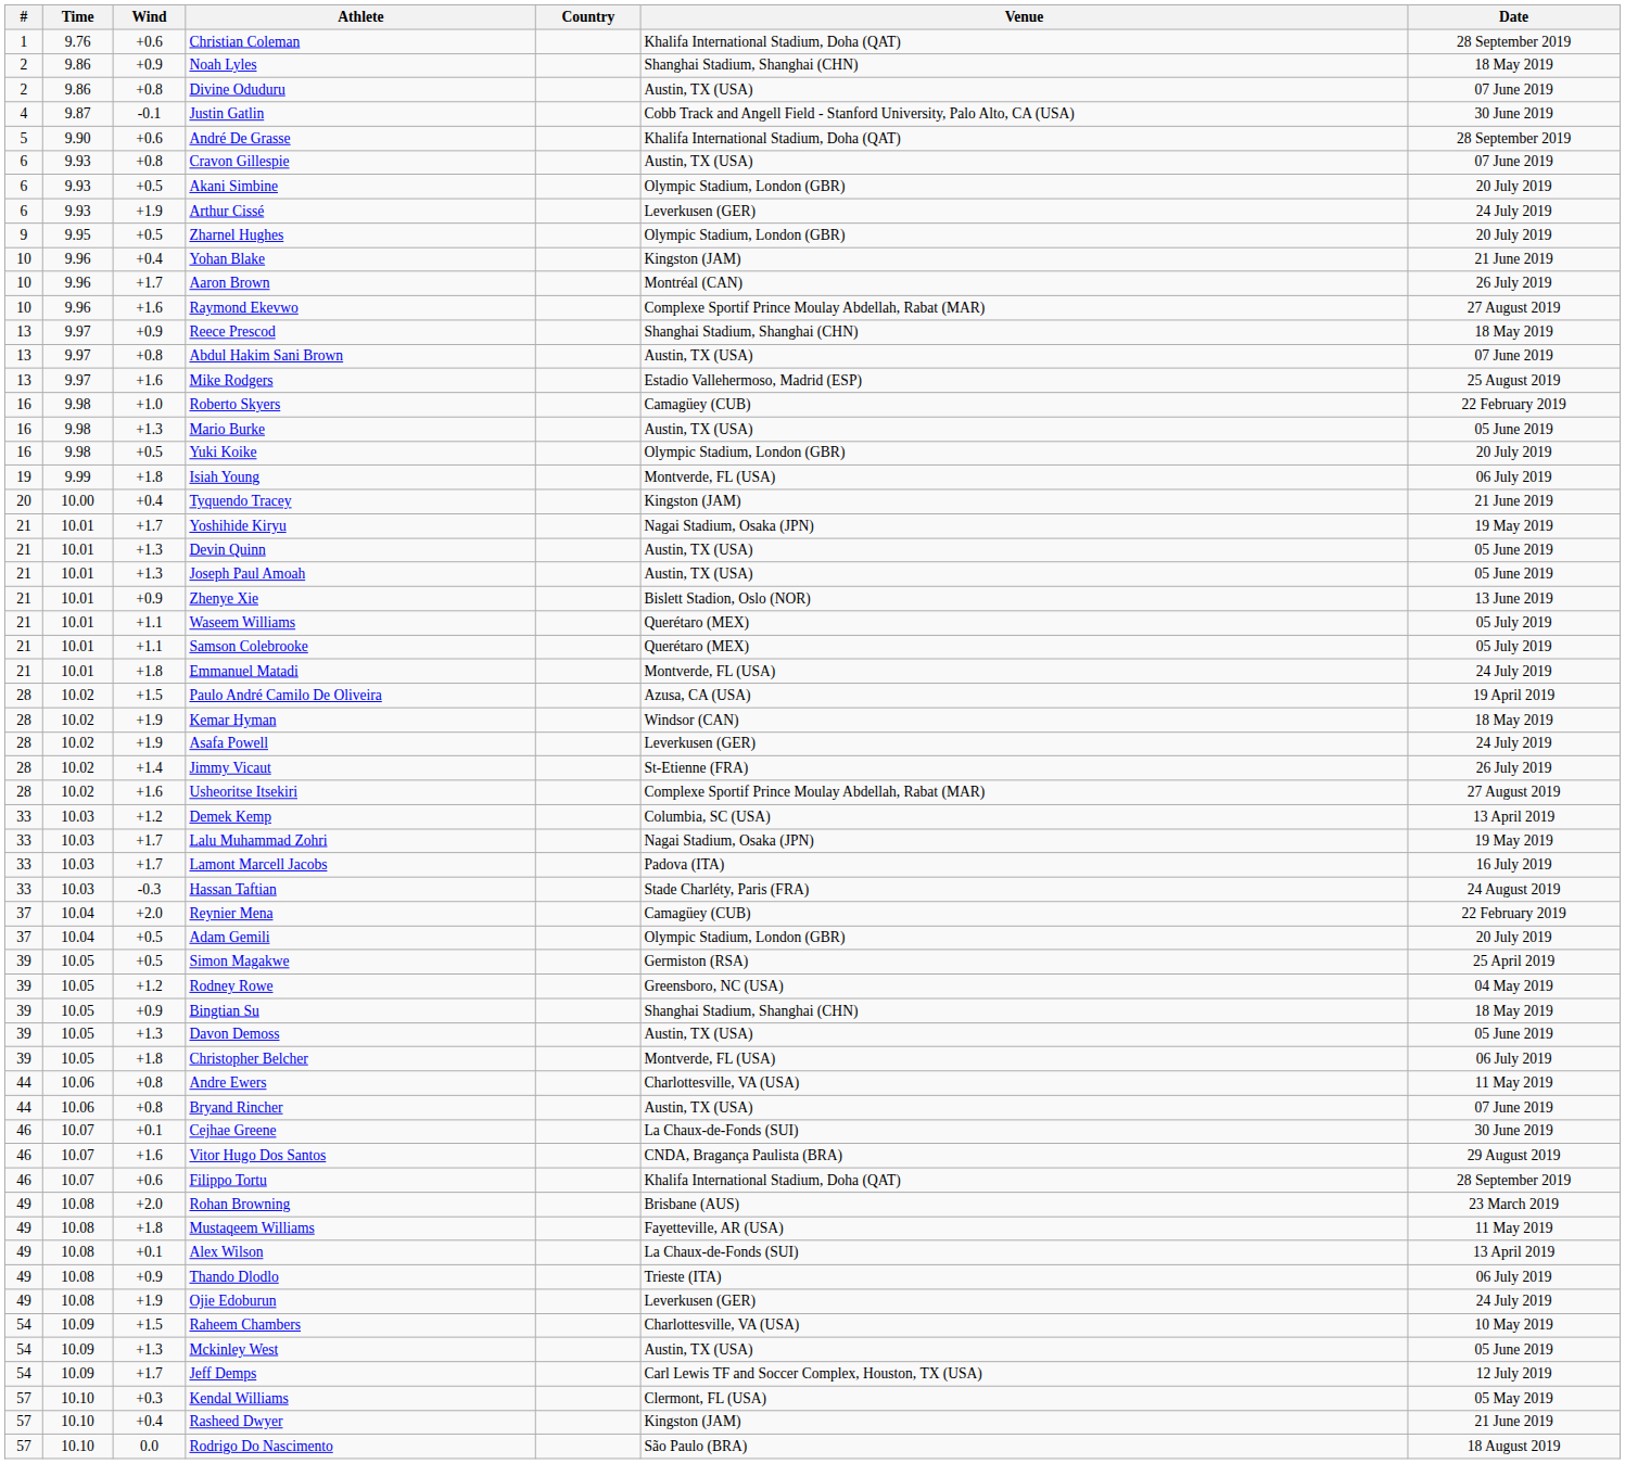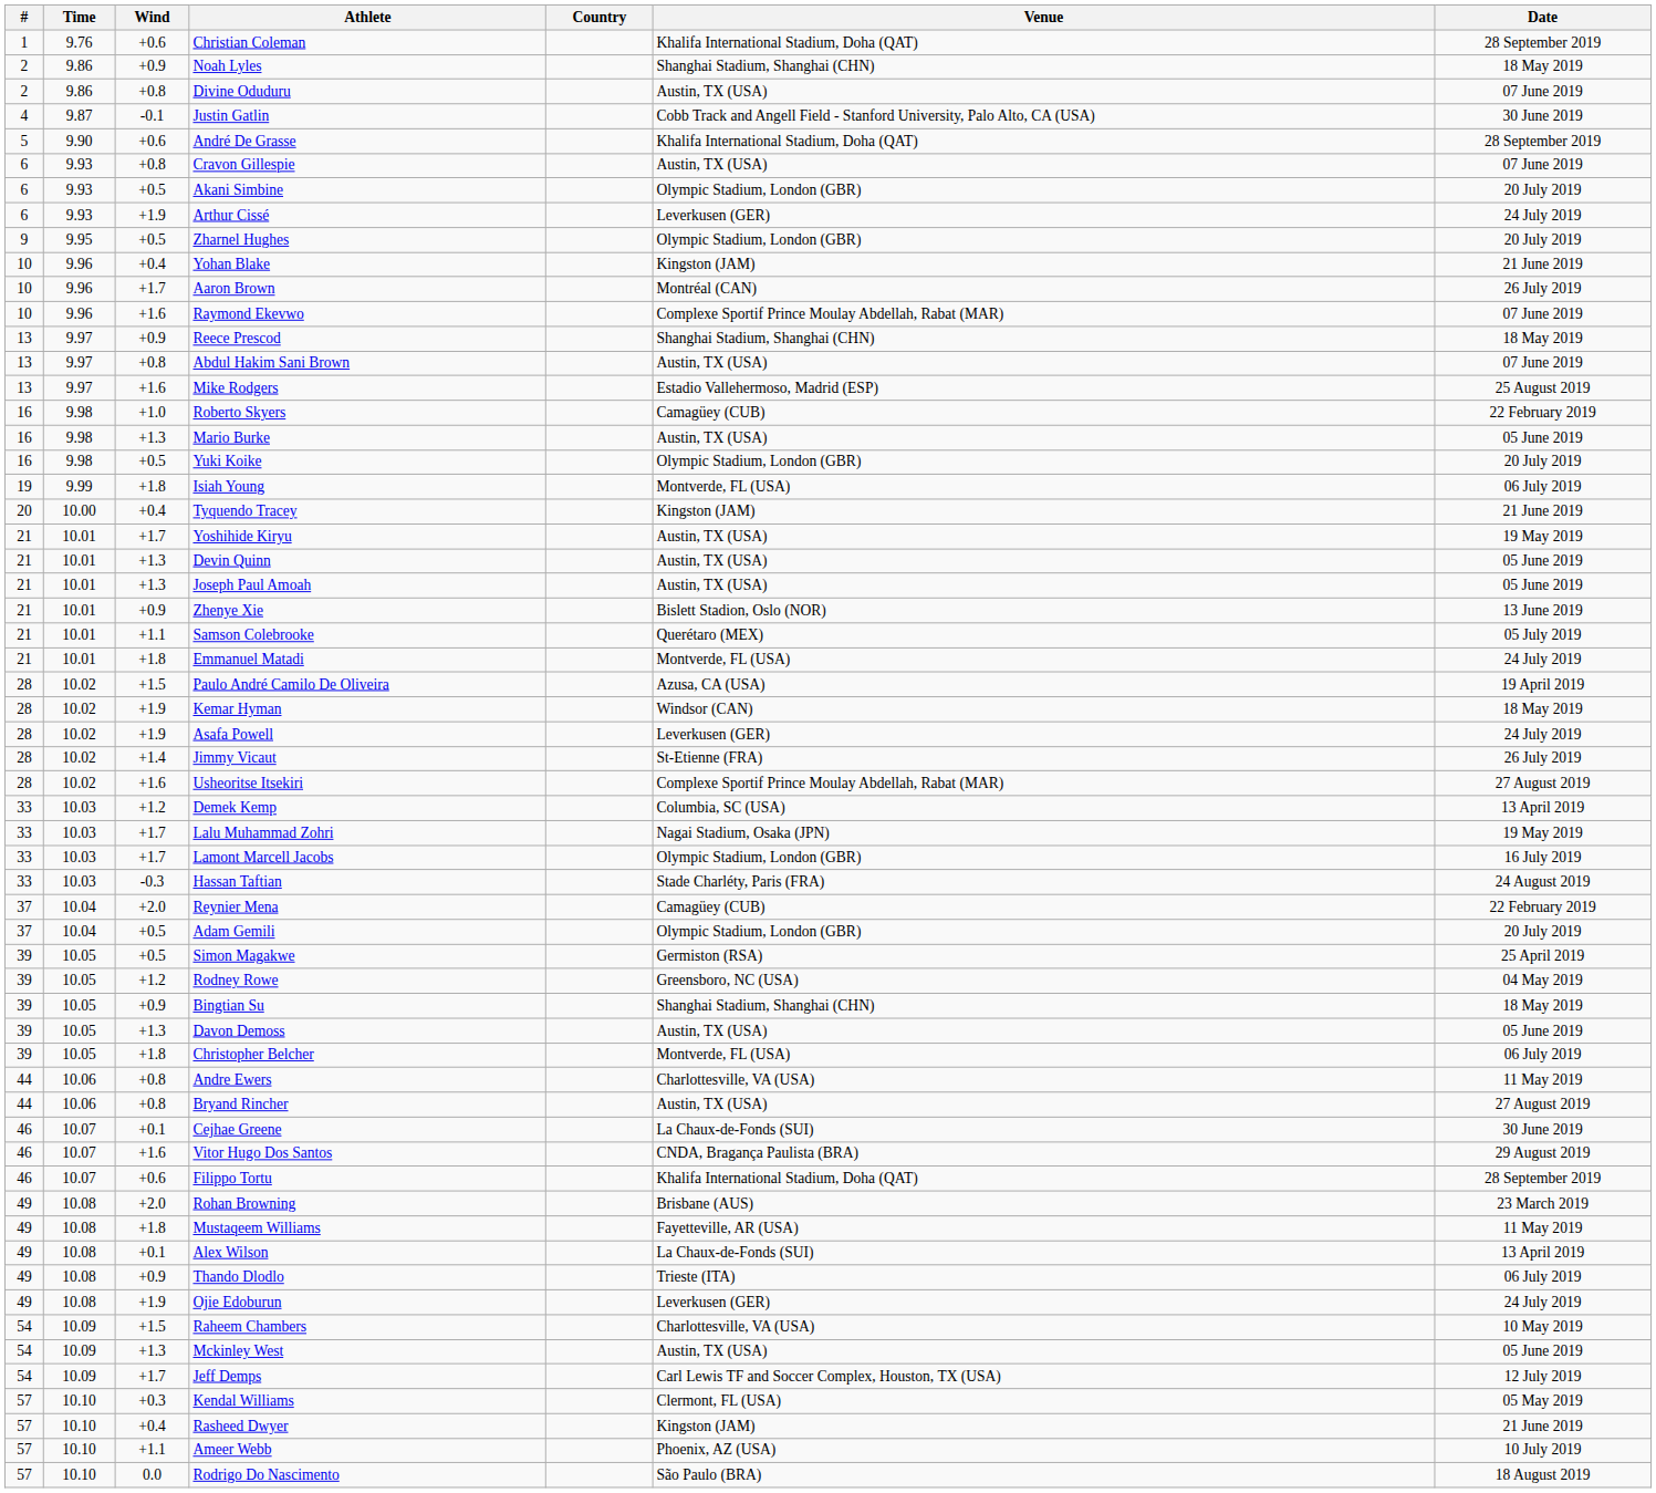Raymond Ekevwo | Date: 27 August 2019 -> 07 June 2019
Yoshihide Kiryu | Venue: Nagai Stadium, Osaka (JPN) -> Austin, TX (USA)
- row: 21 | 10.01 | +1.1 | Waseem Williams | Querétaro (MEX) | 05 July 2019
Lamont Marcell Jacobs | Venue: Padova (ITA) -> Olympic Stadium, London (GBR)
Bryand Rincher | Date: 07 June 2019 -> 27 August 2019
+ row: 57 | 10.10 | +1.1 | Ameer Webb | Phoenix, AZ (USA) | 10 July 2019
